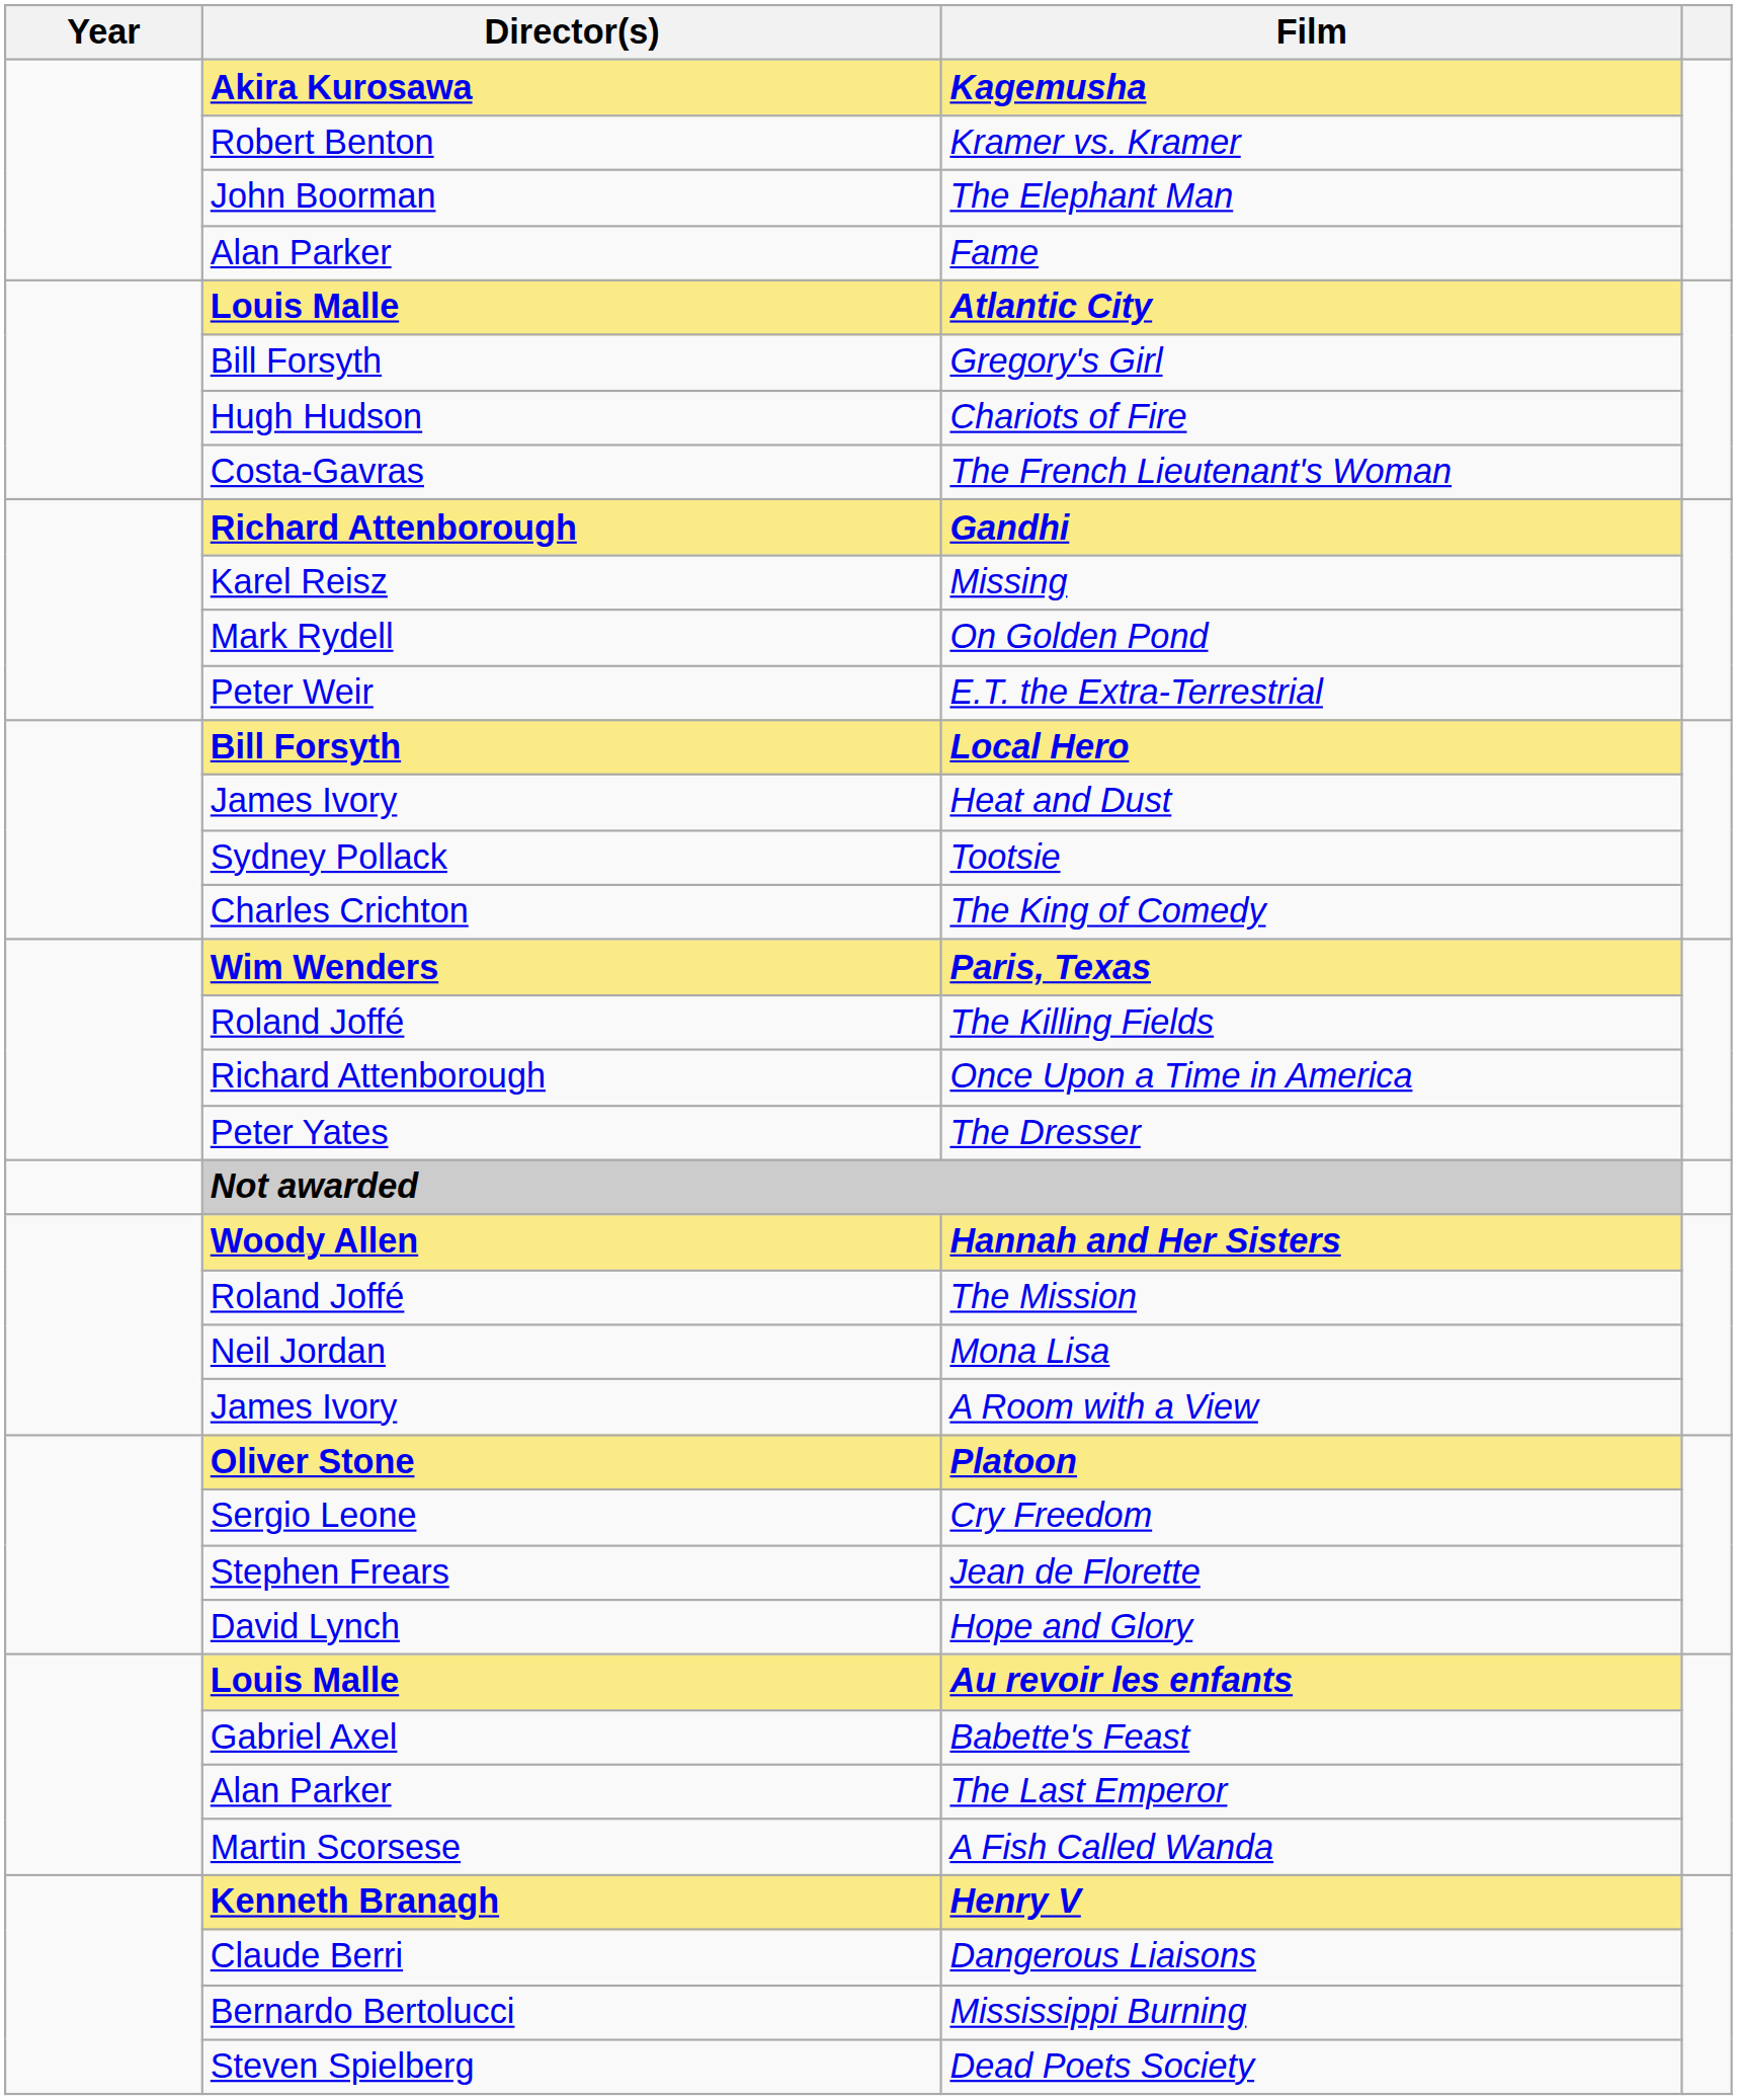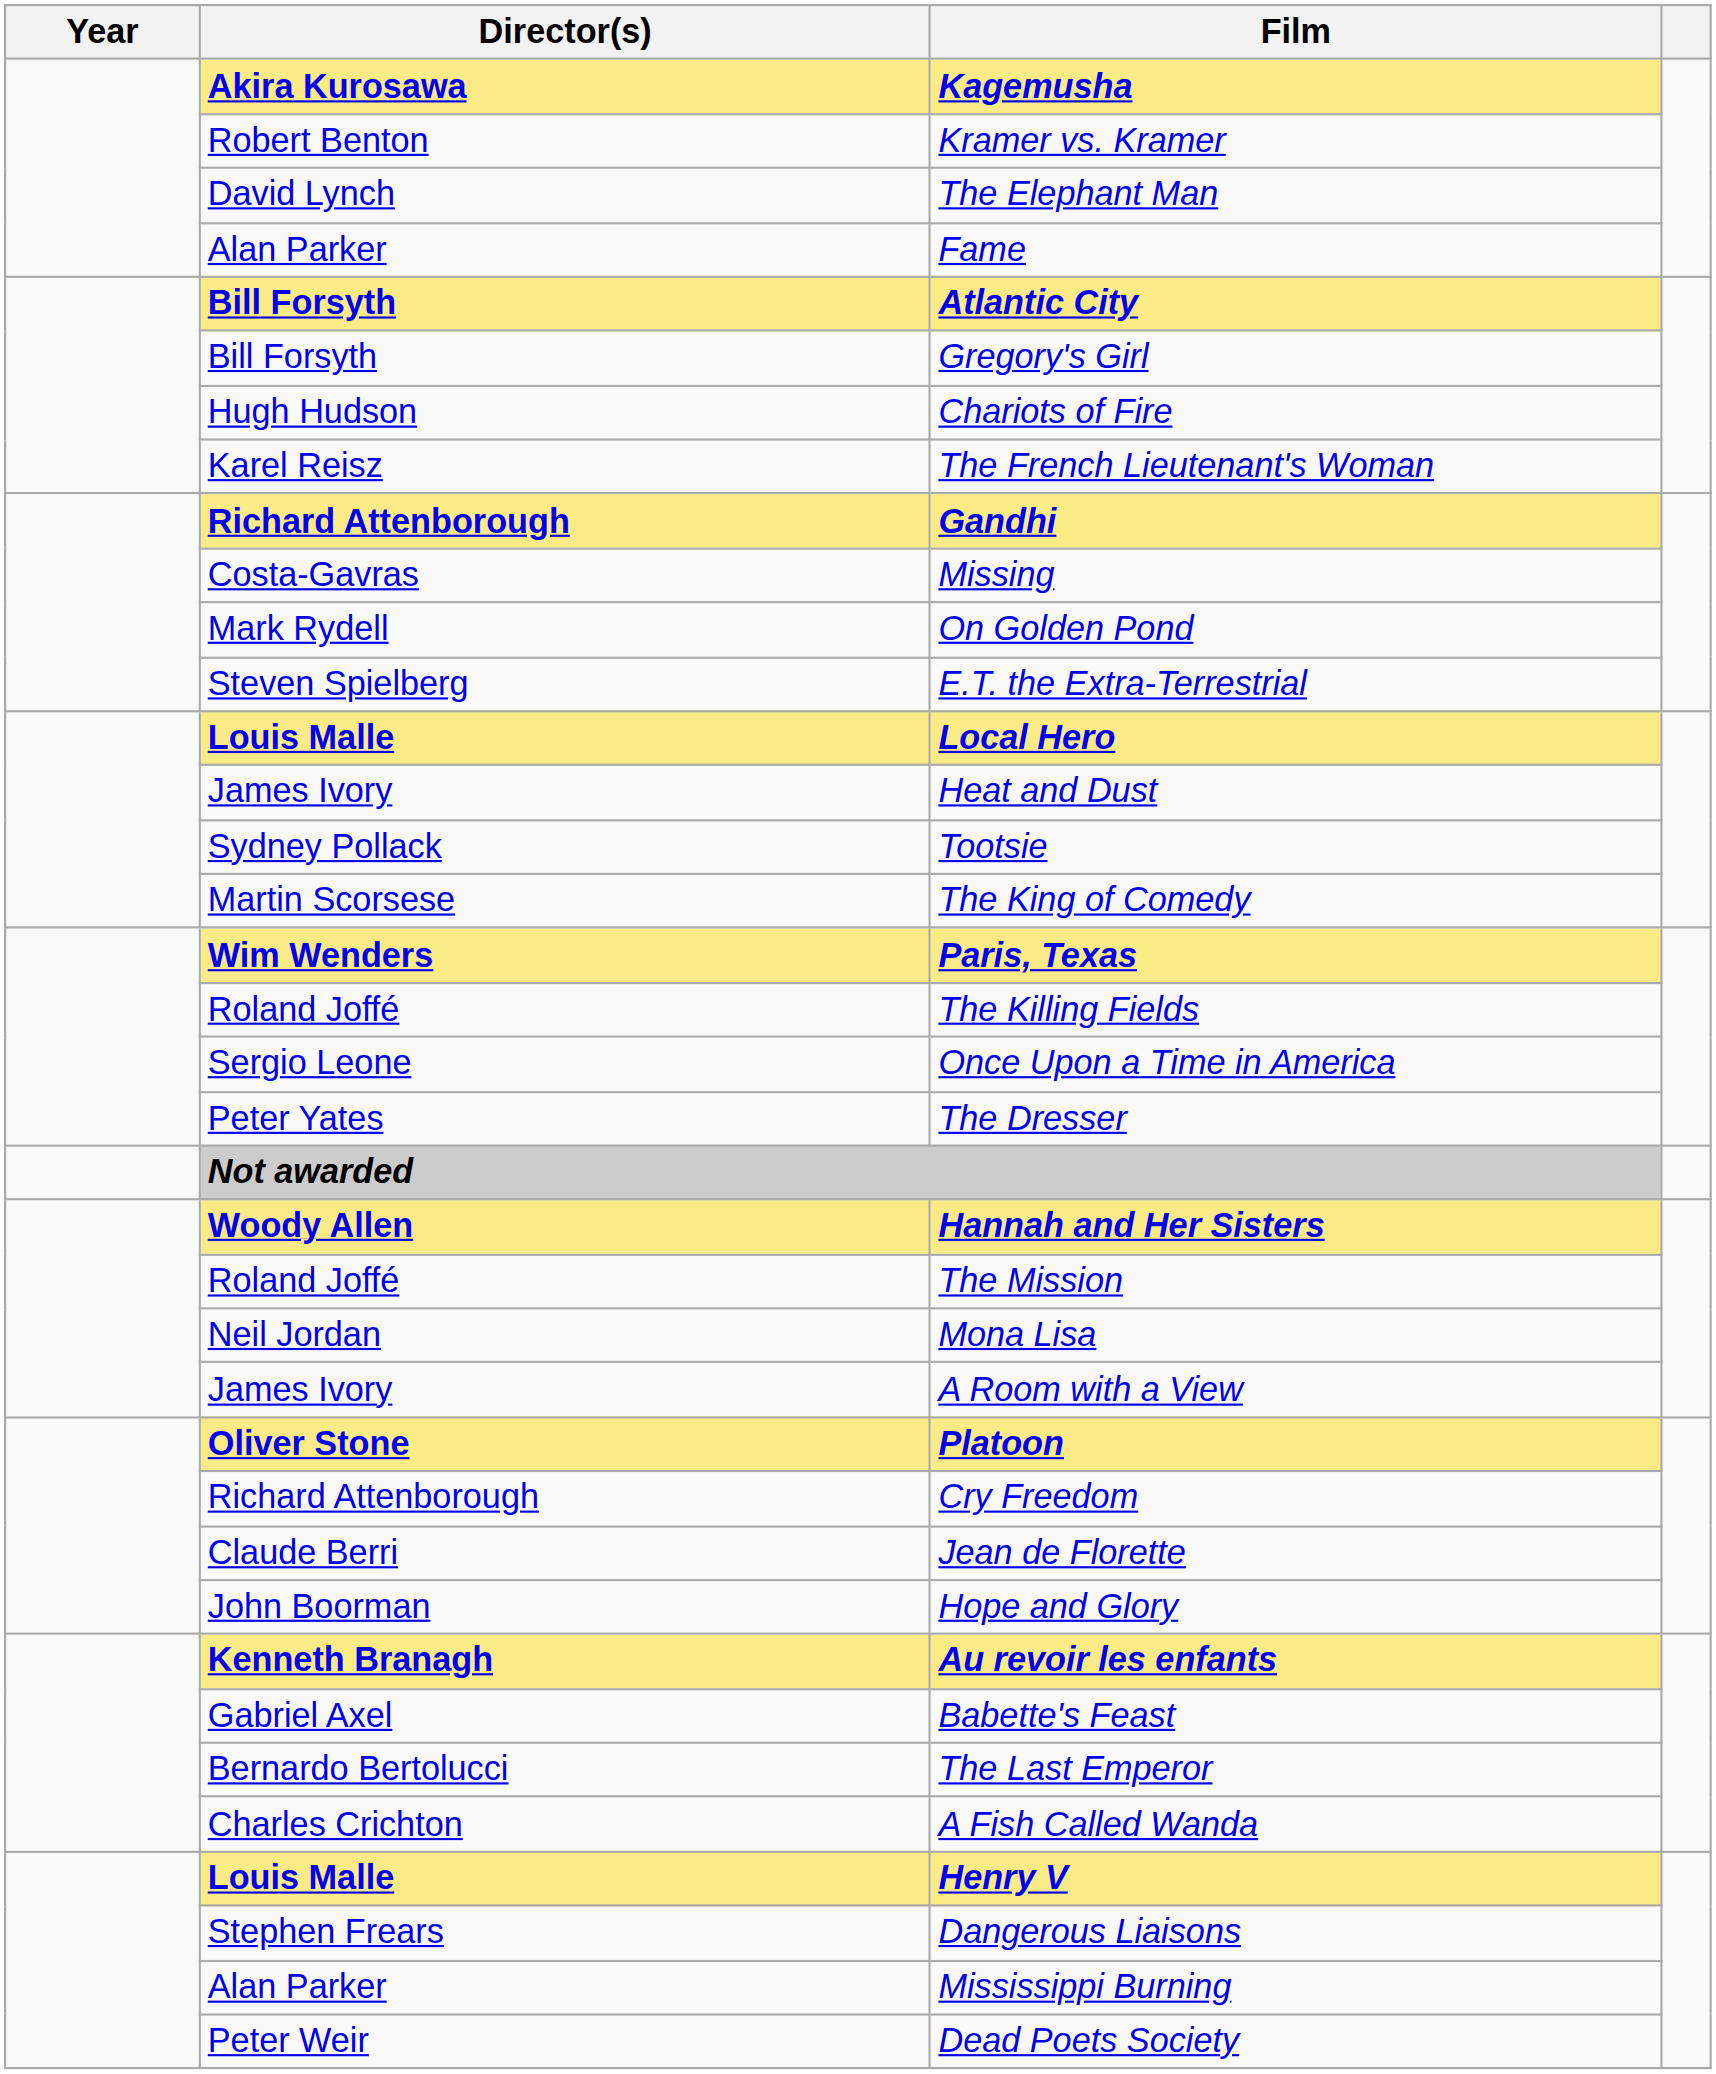The Elephant Man | Director(s): John Boorman -> David Lynch
Atlantic City | Director(s): Louis Malle -> Bill Forsyth
The French Lieutenant's Woman | Director(s): Costa-Gavras -> Karel Reisz
Missing | Director(s): Karel Reisz -> Costa-Gavras
E.T. the Extra-Terrestrial | Director(s): Peter Weir -> Steven Spielberg
Local Hero | Director(s): Bill Forsyth -> Louis Malle
The King of Comedy | Director(s): Charles Crichton -> Martin Scorsese
Once Upon a Time in America | Director(s): Richard Attenborough -> Sergio Leone
Cry Freedom | Director(s): Sergio Leone -> Richard Attenborough
Jean de Florette | Director(s): Stephen Frears -> Claude Berri
Hope and Glory | Director(s): David Lynch -> John Boorman
Au revoir les enfants | Director(s): Louis Malle -> Kenneth Branagh
The Last Emperor | Director(s): Alan Parker -> Bernardo Bertolucci
A Fish Called Wanda | Director(s): Martin Scorsese -> Charles Crichton
Henry V | Director(s): Kenneth Branagh -> Louis Malle
Dangerous Liaisons | Director(s): Claude Berri -> Stephen Frears
Mississippi Burning | Director(s): Bernardo Bertolucci -> Alan Parker
Dead Poets Society | Director(s): Steven Spielberg -> Peter Weir
